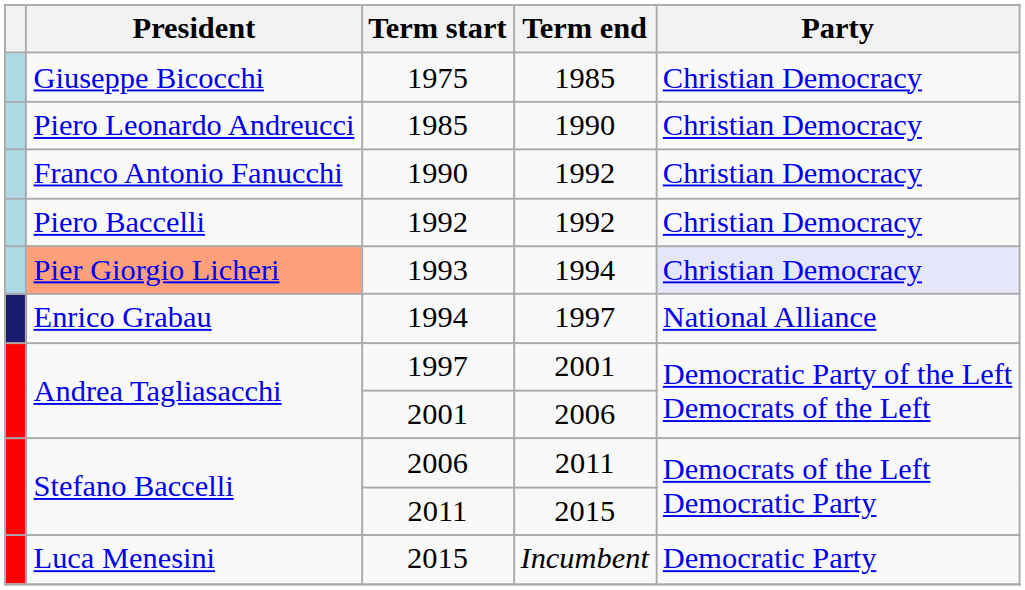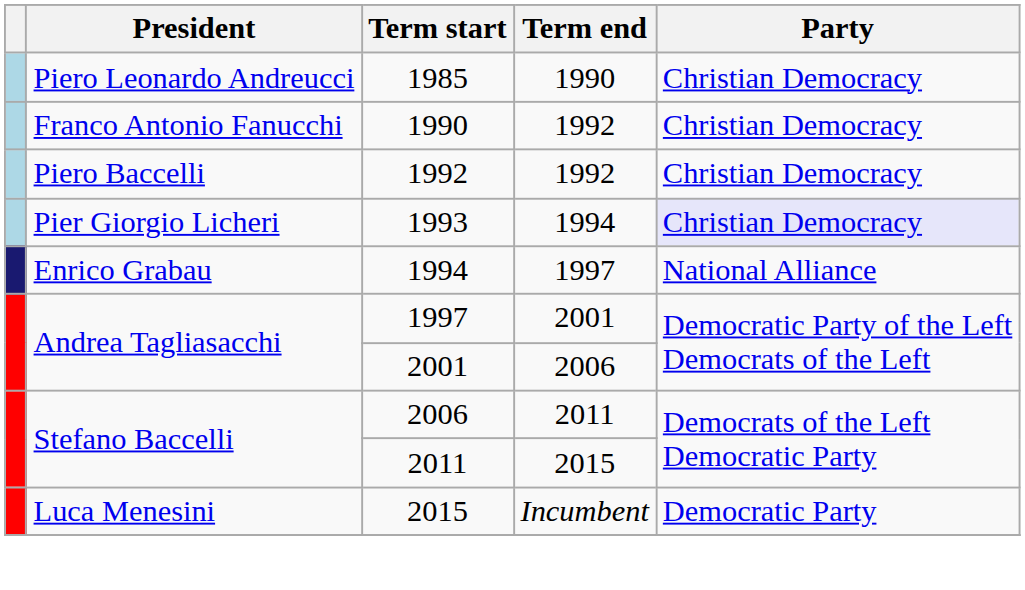- row: Giuseppe Bicocchi | 1975 | 1985 | Christian Democracy
1993 | President: lightsalmon background -> no background
